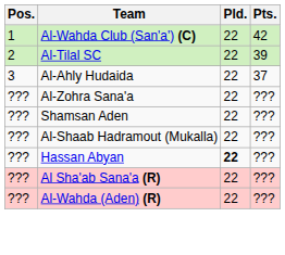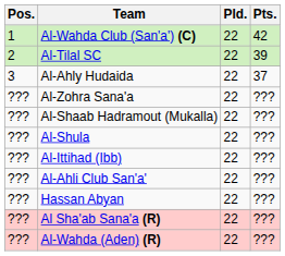- row: ??? | Shamsan Aden | 22 | ???
+ row: ??? | Al-Shula | 22 | ???
+ row: ??? | Al-Ittihad (Ibb) | 22 | ???
+ row: ??? | Al-Ahli Club San'a' | 22 | ???
Hassan Abyan | Pld.: bold -> normal
